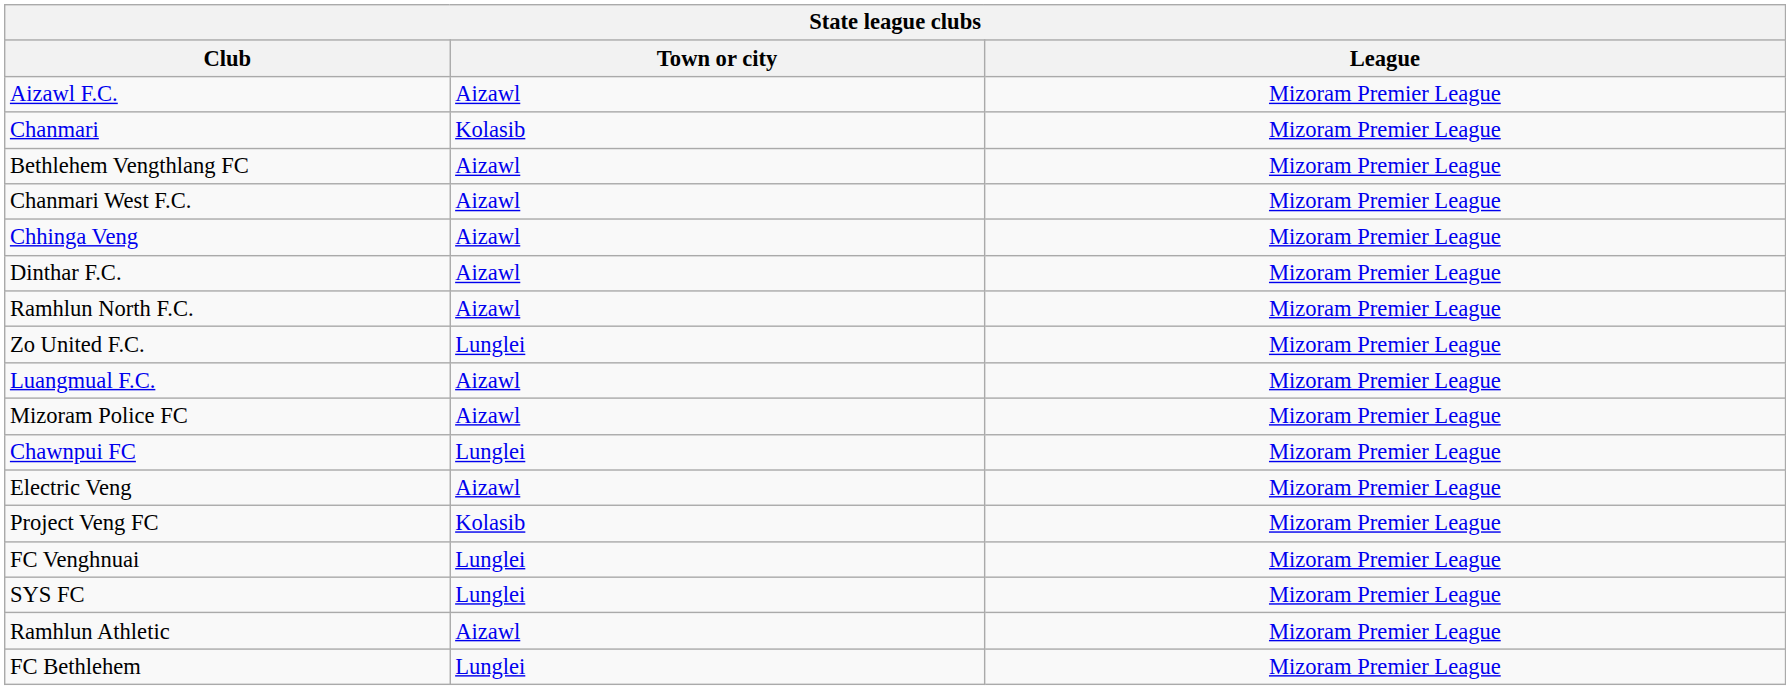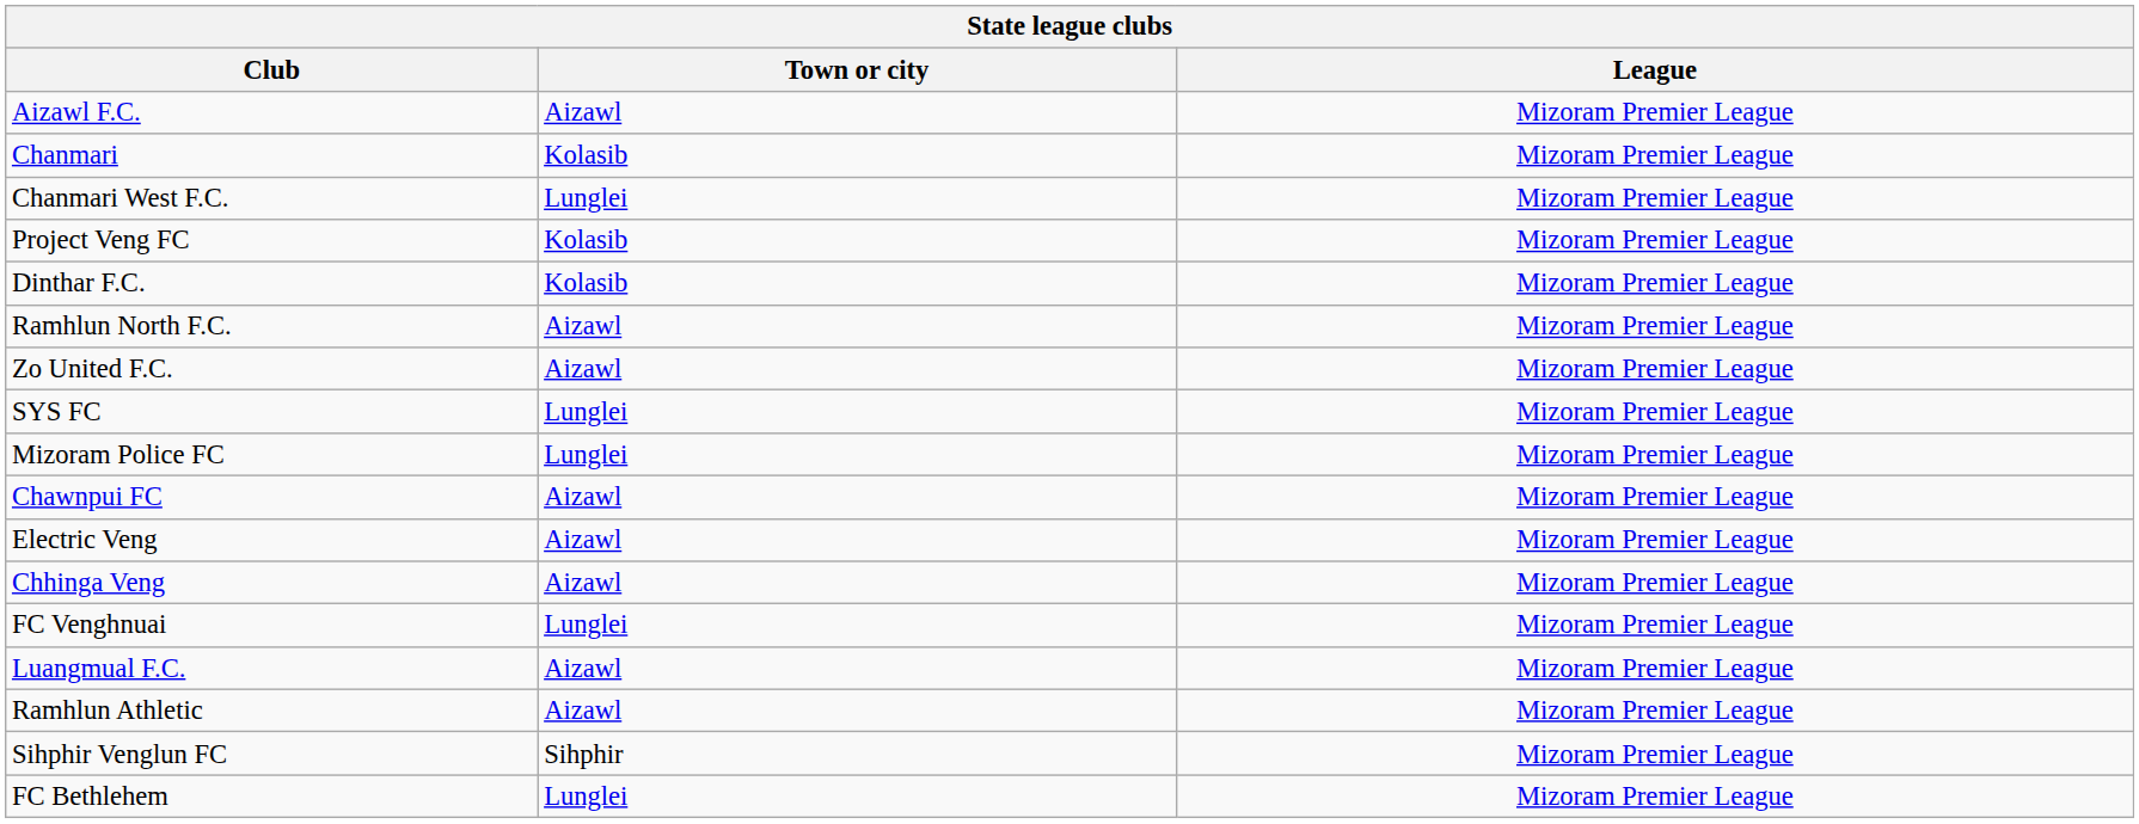- row: Bethlehem Vengthlang FC | Aizawl | Mizoram Premier League
Chanmari West F.C. | Town or city: Aizawl -> Lunglei
rows swapped: Chhinga Veng <-> Project Veng FC
Dinthar F.C. | Town or city: Aizawl -> Kolasib
Zo United F.C. | Town or city: Lunglei -> Aizawl
rows swapped: Luangmual F.C. <-> SYS FC
Mizoram Police FC | Town or city: Aizawl -> Lunglei
Chawnpui FC | Town or city: Lunglei -> Aizawl
+ row: Sihphir Venglun FC | Sihphir | Mizoram Premier League
